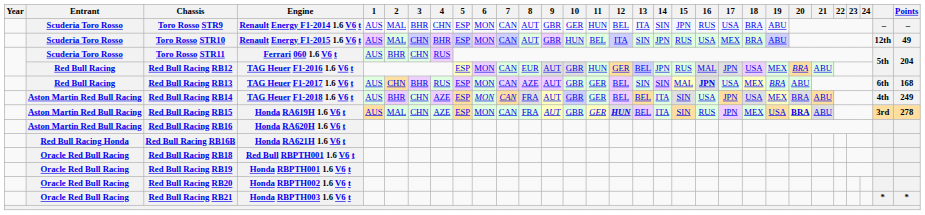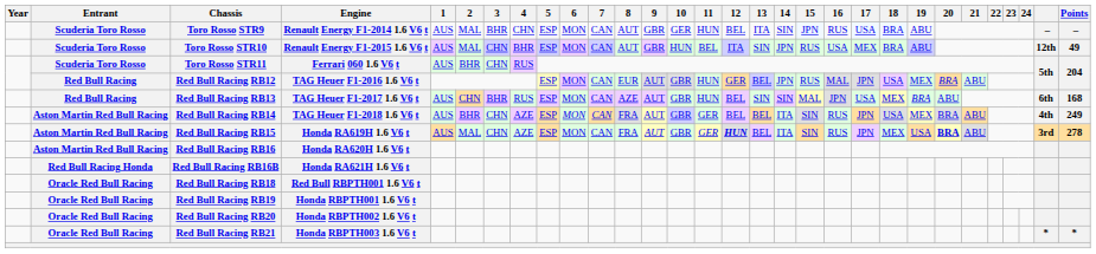Red Bull Racing RB13 | 11: GER -> HUN
Red Bull Racing RB13 | 16: bold -> normal
Red Bull Racing RB14 | 16: USA -> RUS
